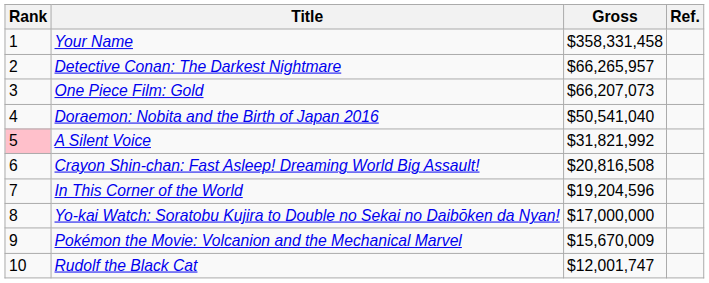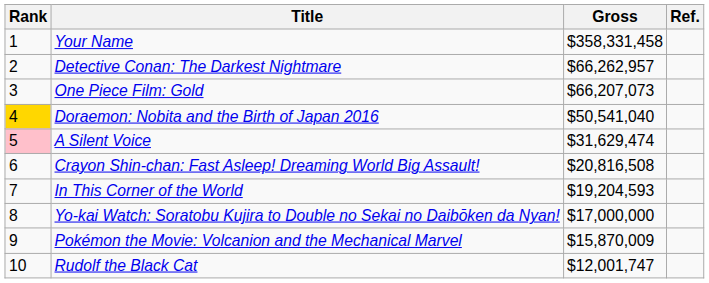Detective Conan: The Darkest Nightmare | Gross: $66,265,957 -> $66,262,957
Doraemon: Nobita and the Birth of Japan 2016 | Rank: no background -> gold background
A Silent Voice | Gross: $31,821,992 -> $31,629,474
In This Corner of the World | Gross: $19,204,596 -> $19,204,593
Pokémon the Movie: Volcanion and the Mechanical Marvel | Gross: $15,670,009 -> $15,870,009
